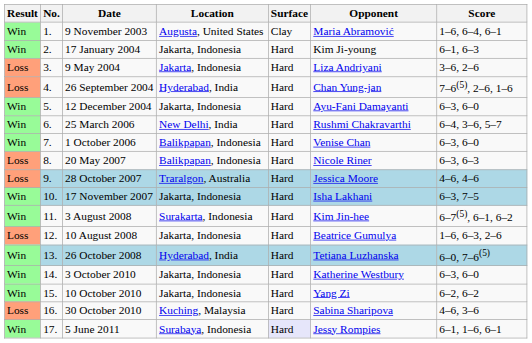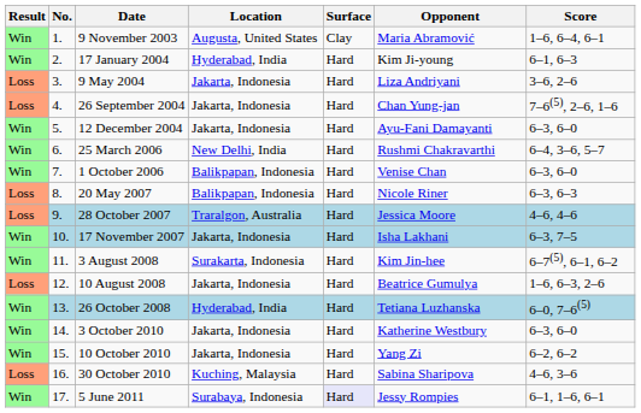17 January 2004 | Location: Jakarta, Indonesia -> Hyderabad, India
26 September 2004 | Location: Hyderabad, India -> Jakarta, Indonesia
